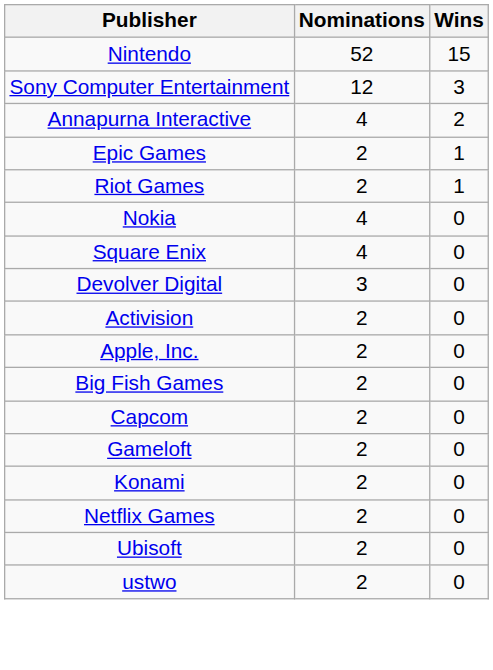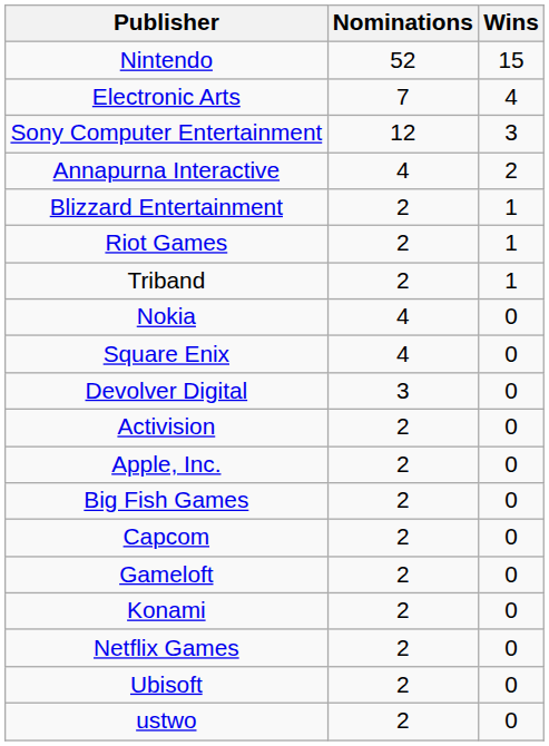+ row: Electronic Arts | 7 | 4
+ row: Blizzard Entertainment | 2 | 1
- row: Epic Games | 2 | 1
+ row: Triband | 2 | 1
